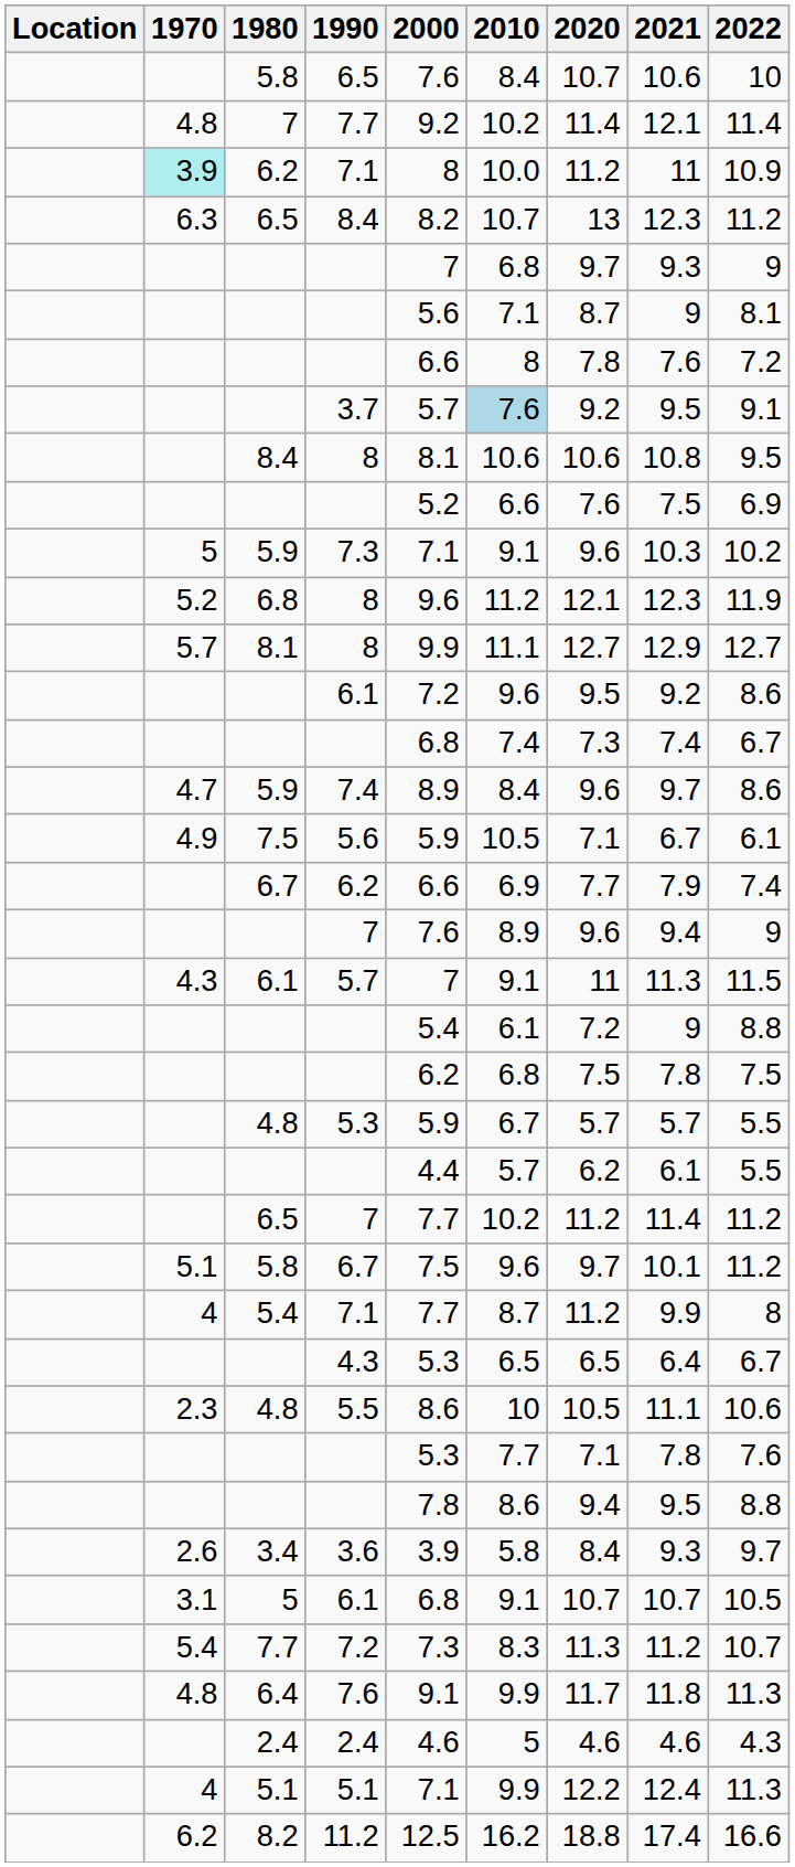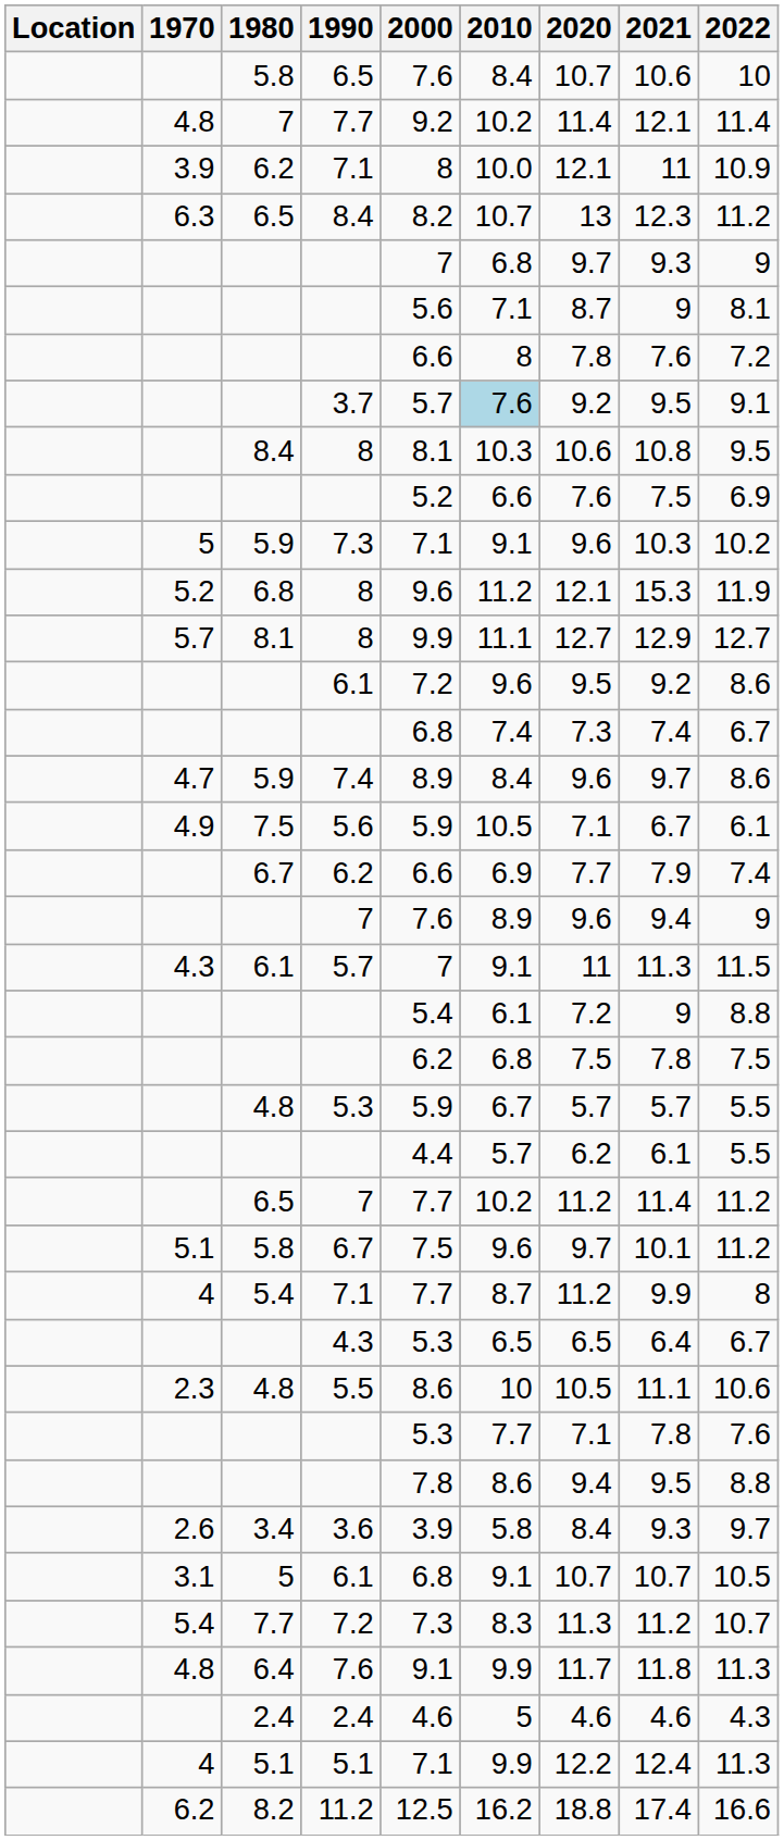6.2 / 7.1 | 1970: paleturquoise background -> no background
6.2 / 7.1 | 2020: 11.2 -> 12.1
8.4 / 8 | 2010: 10.6 -> 10.3
6.8 / 8 | 2021: 12.3 -> 15.3
